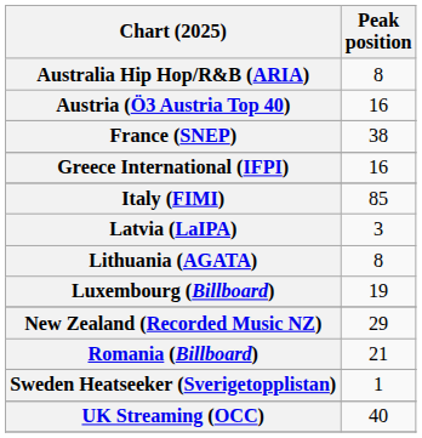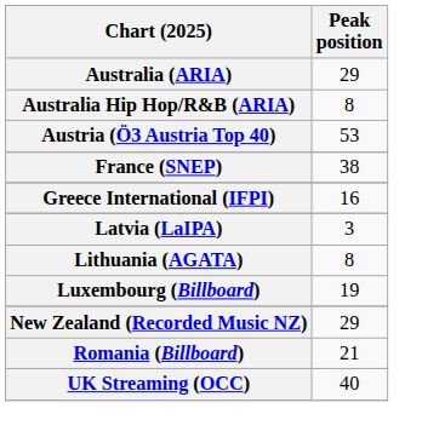+ row: Australia (ARIA) | 29
Austria (Ö3 Austria Top 40) | Peak position: 16 -> 53
- row: Italy (FIMI) | 85
- row: Sweden Heatseeker (Sverigetopplistan) | 1
